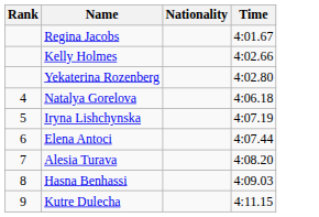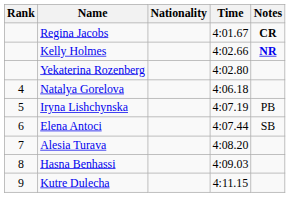+ column: Notes | CR | NR | PB | SB
